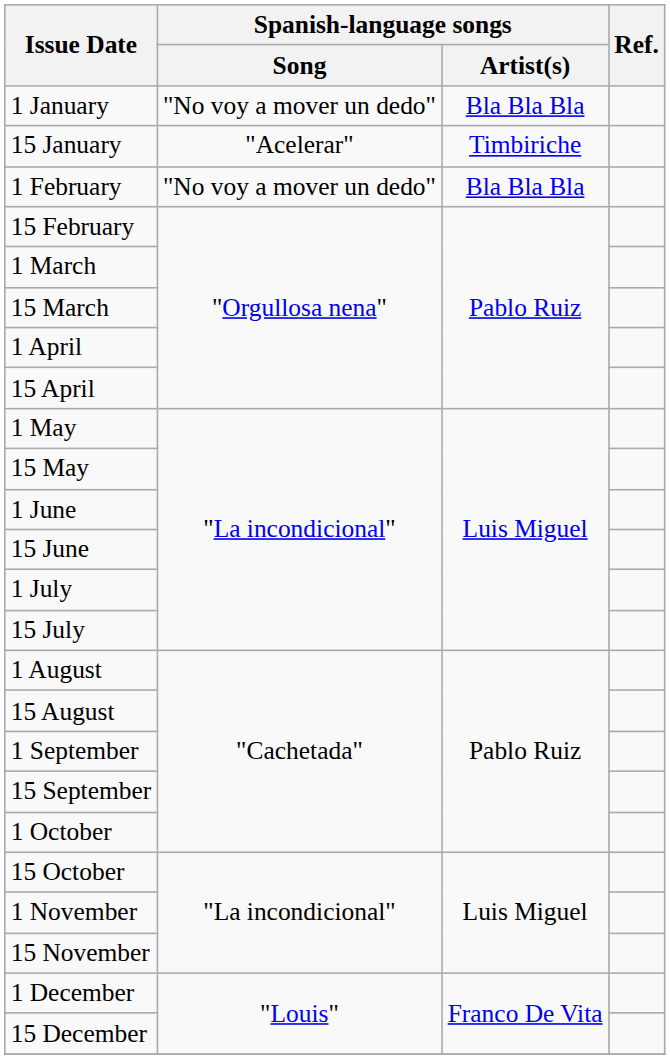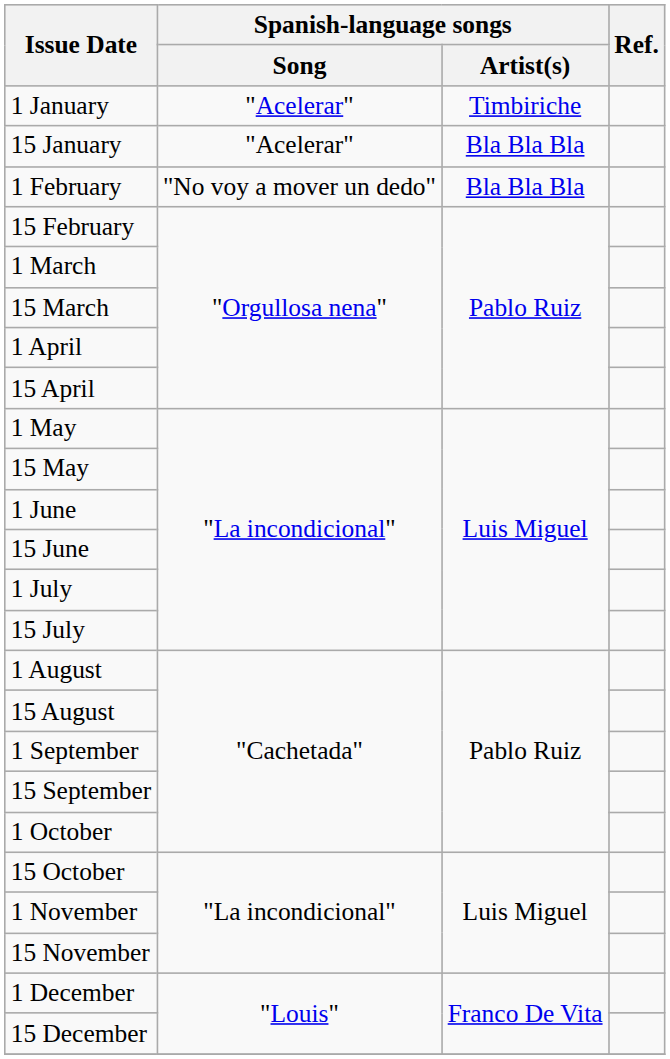1 January | Spanish-language songs / Song: "No voy a mover un dedo" -> "Acelerar"
1 January | Spanish-language songs / Artist(s): Bla Bla Bla -> Timbiriche
15 January | Spanish-language songs / Artist(s): Timbiriche -> Bla Bla Bla
